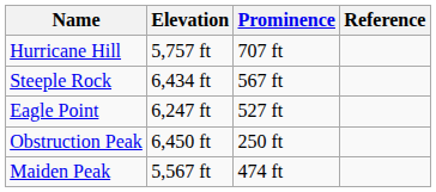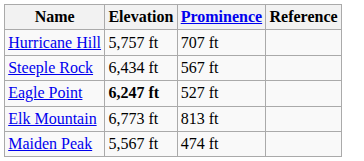Eagle Point | Elevation: normal -> bold
- row: Obstruction Peak | 6,450 ft | 250 ft
+ row: Elk Mountain | 6,773 ft | 813 ft
